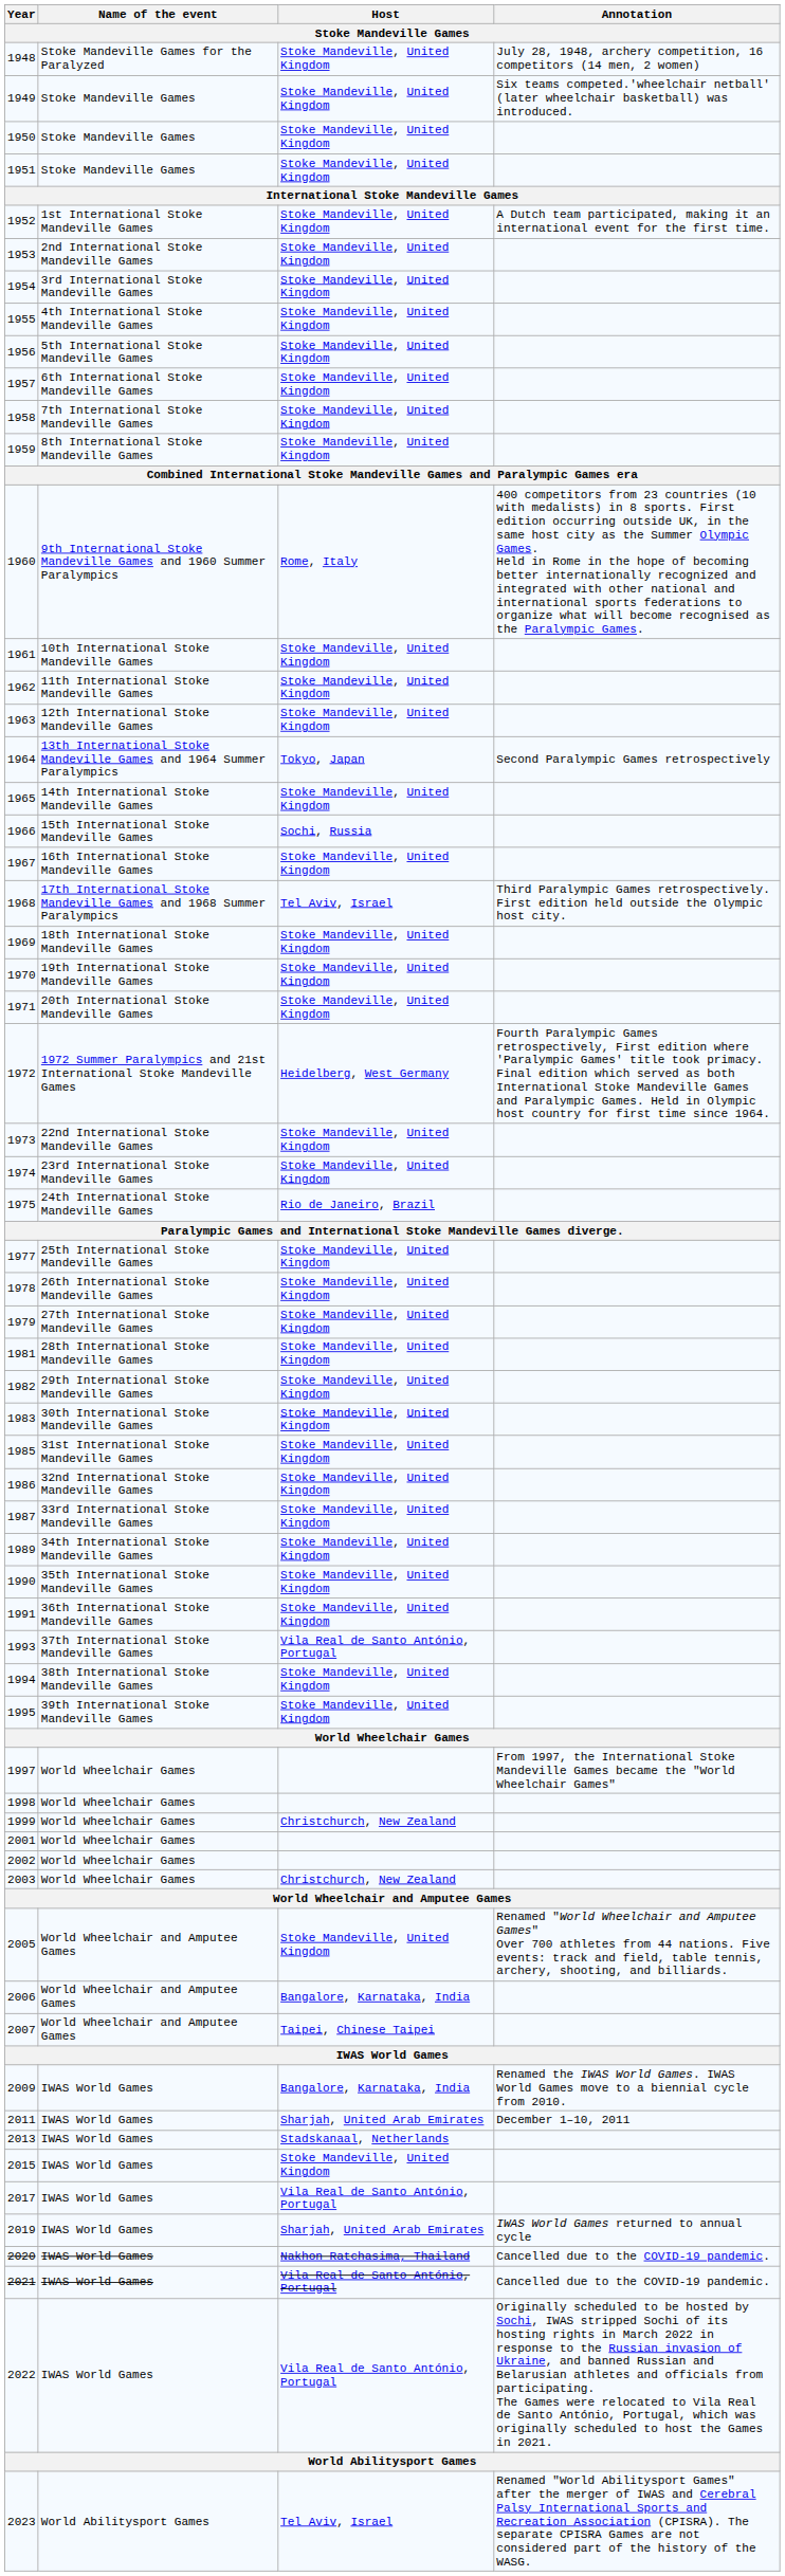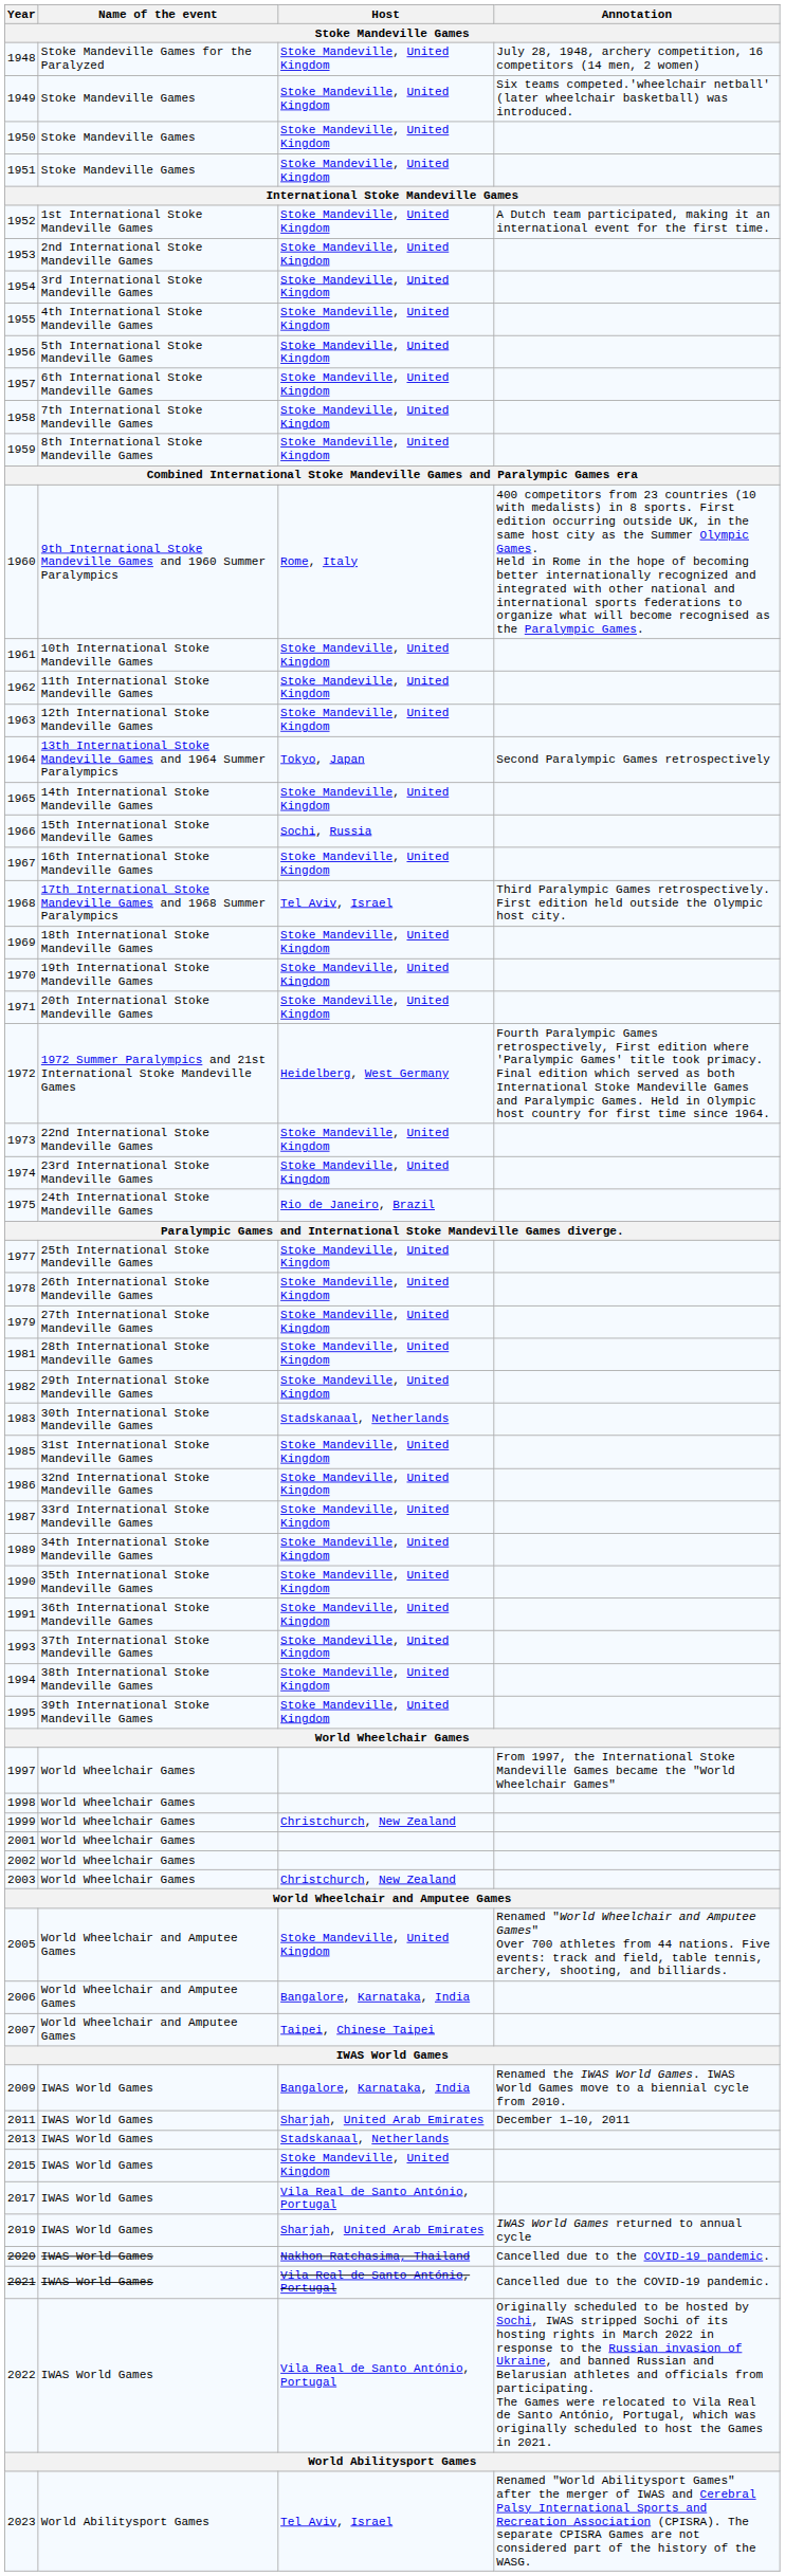1983 | Host: Stoke Mandeville, United Kingdom -> Stadskanaal, Netherlands
1993 | Host: Vila Real de Santo António, Portugal -> Stoke Mandeville, United Kingdom
